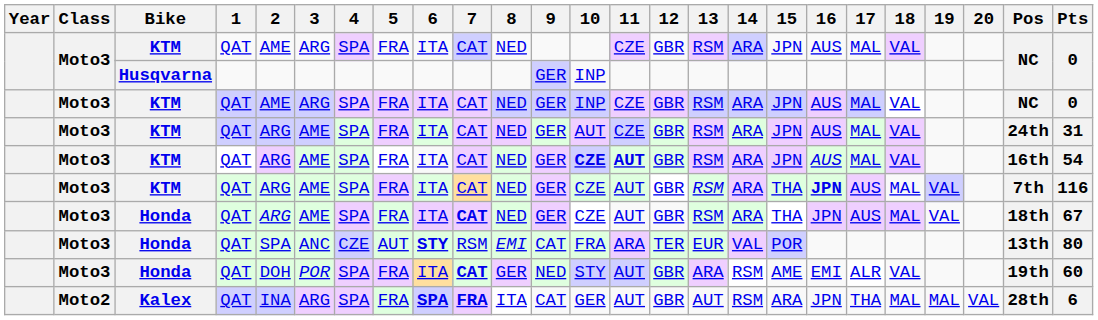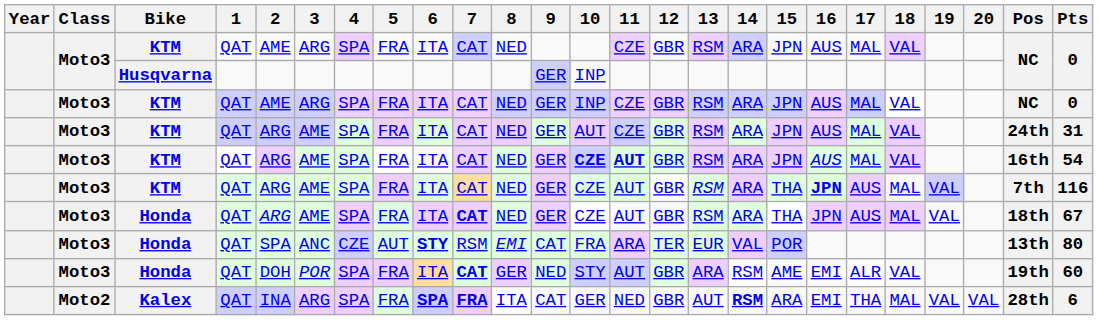Kalex | 11: AUT -> NED
Kalex | 14: normal -> bold
Kalex | 16: JPN -> EMI
Kalex | 19: MAL -> VAL
